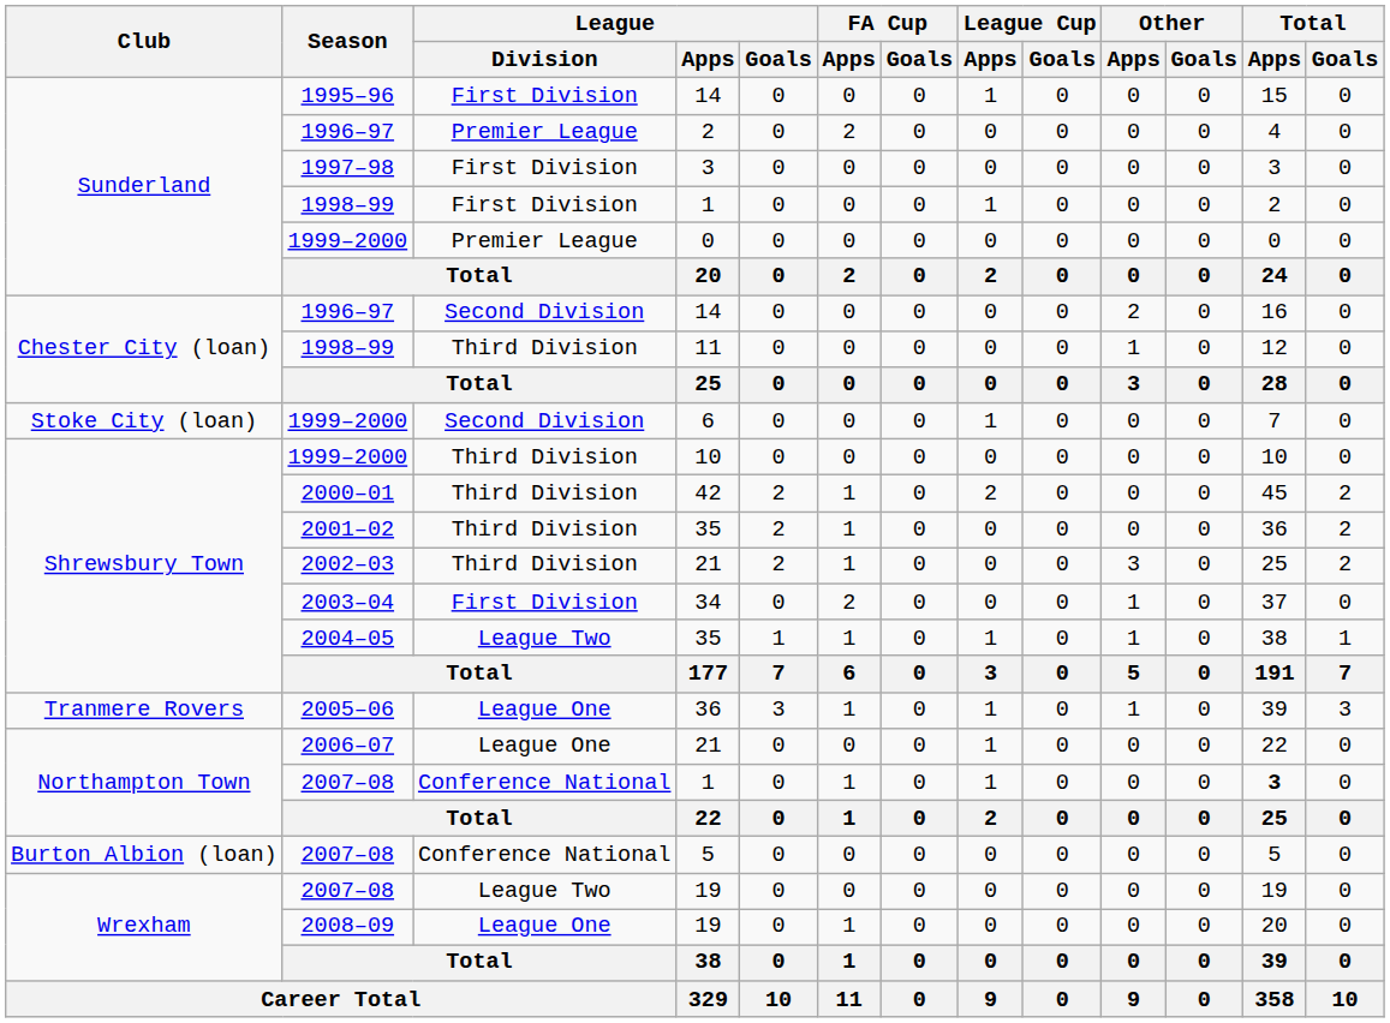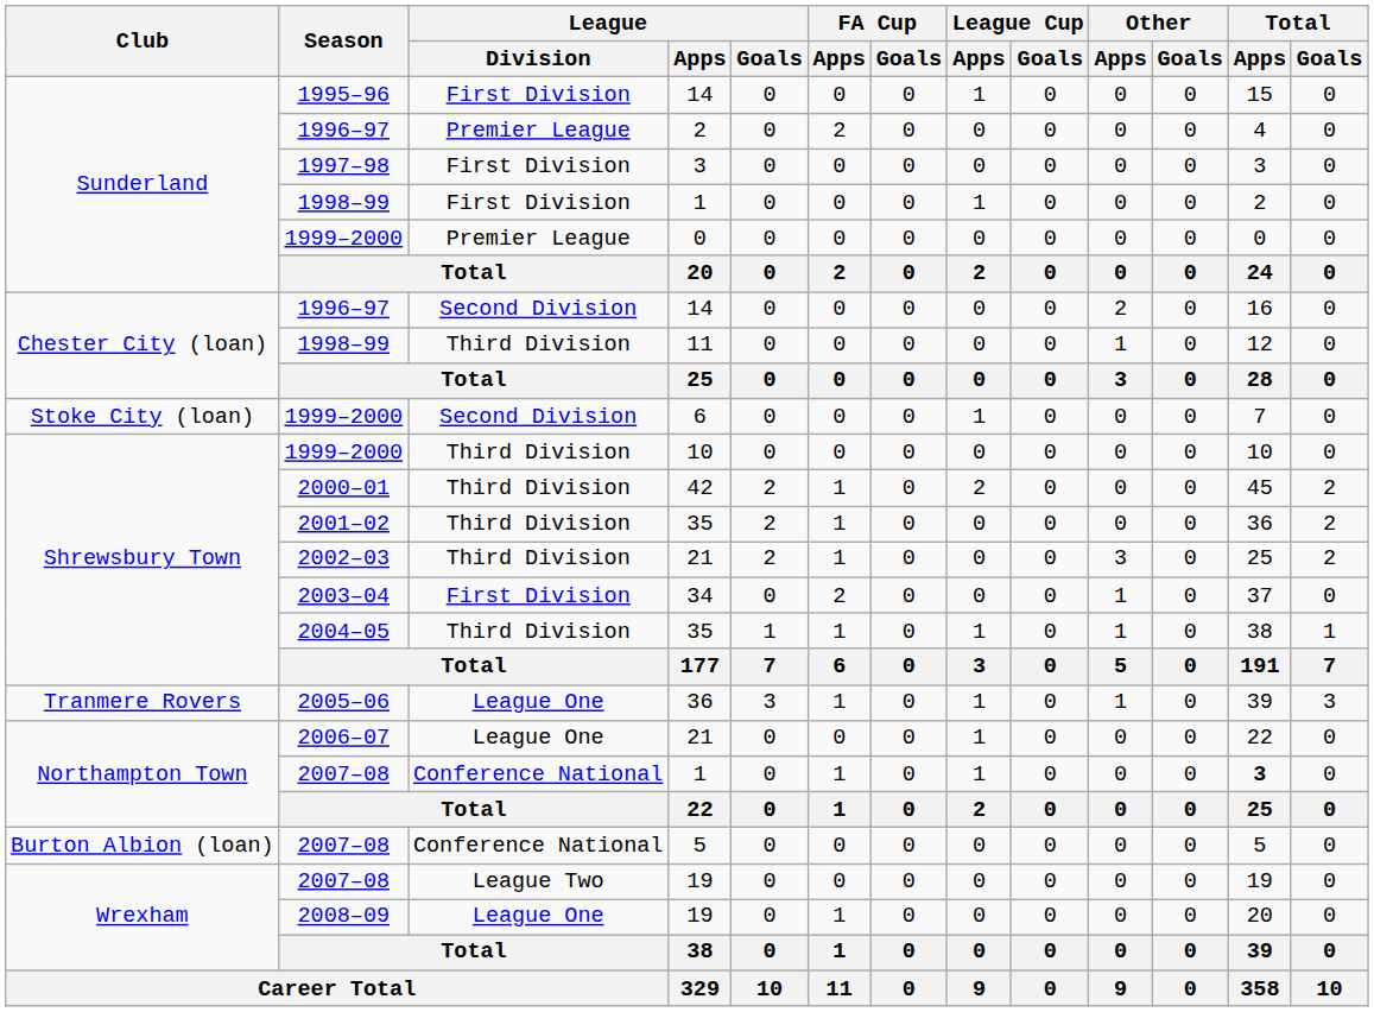2004–05 / 35 | League / Division: League Two -> Third Division
